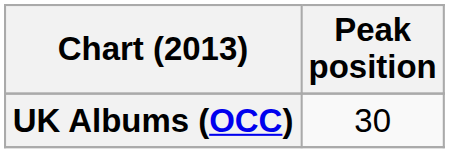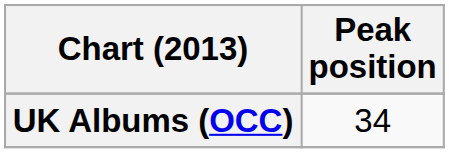UK Albums (OCC) | Peak position: 30 -> 34
